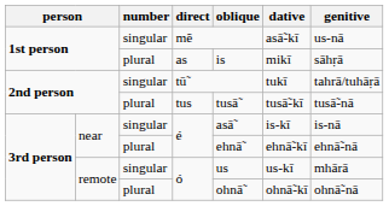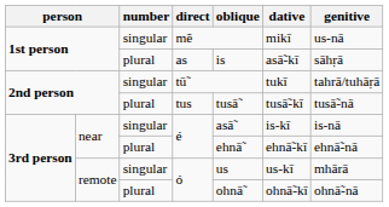mẽ | dative: asā̃-kī -> mikī
as | dative: mikī -> asā̃-kī
